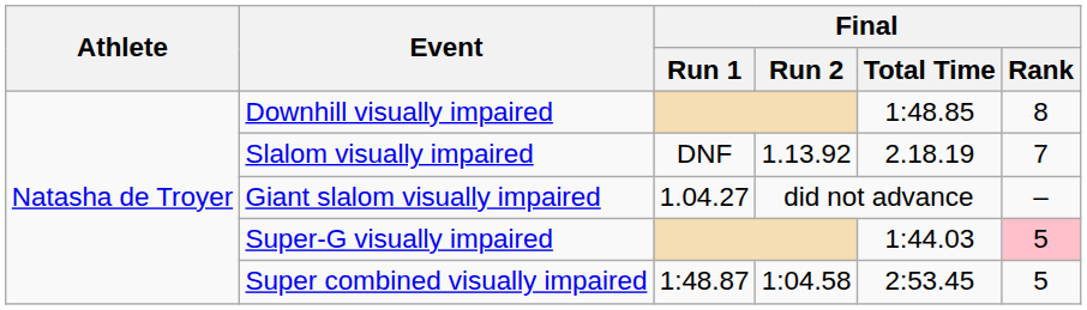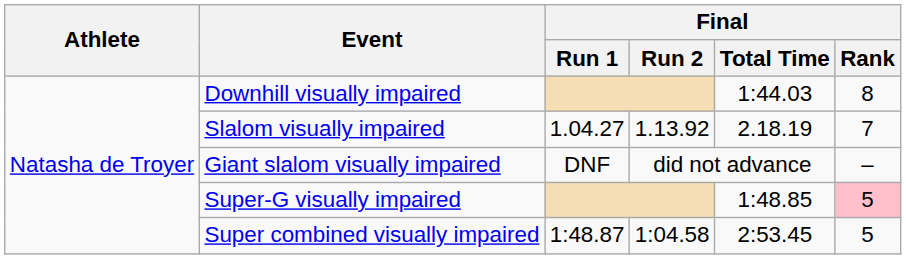Downhill visually impaired | Final / Total Time: 1:48.85 -> 1:44.03
Slalom visually impaired | Final / Run 1: DNF -> 1.04.27
Giant slalom visually impaired | Final / Run 1: 1.04.27 -> DNF
Super-G visually impaired | Final / Total Time: 1:44.03 -> 1:48.85
